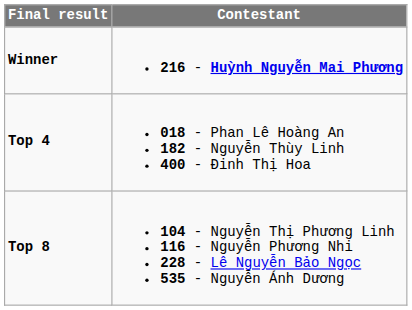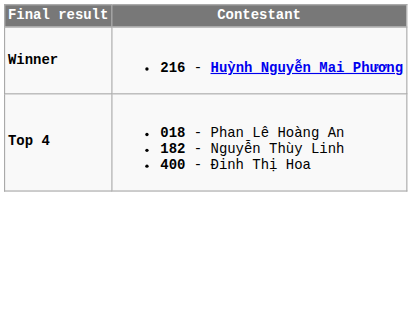- row: Top 8 | 104 - Nguyễn Thị Phương Linh 116 - Nguyễn Phương Nhi 228 - Lê Nguyễn Bảo Ngọc 535 - Nguyễn Ánh Dương
